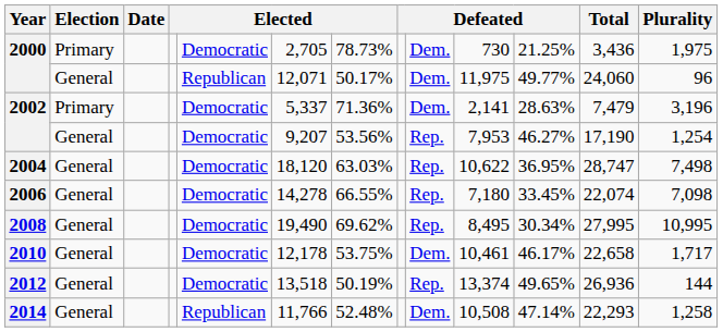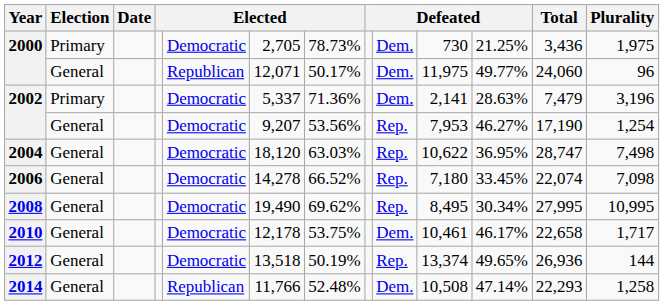2006 | column 7: 66.55% -> 66.52%
